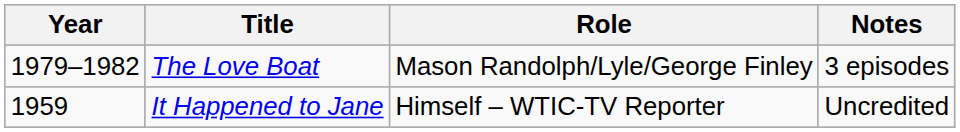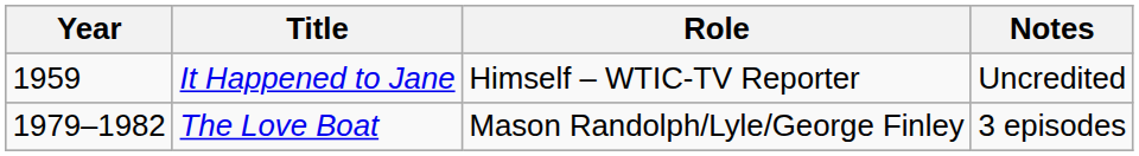rows swapped: It Happened to Jane <-> The Love Boat
